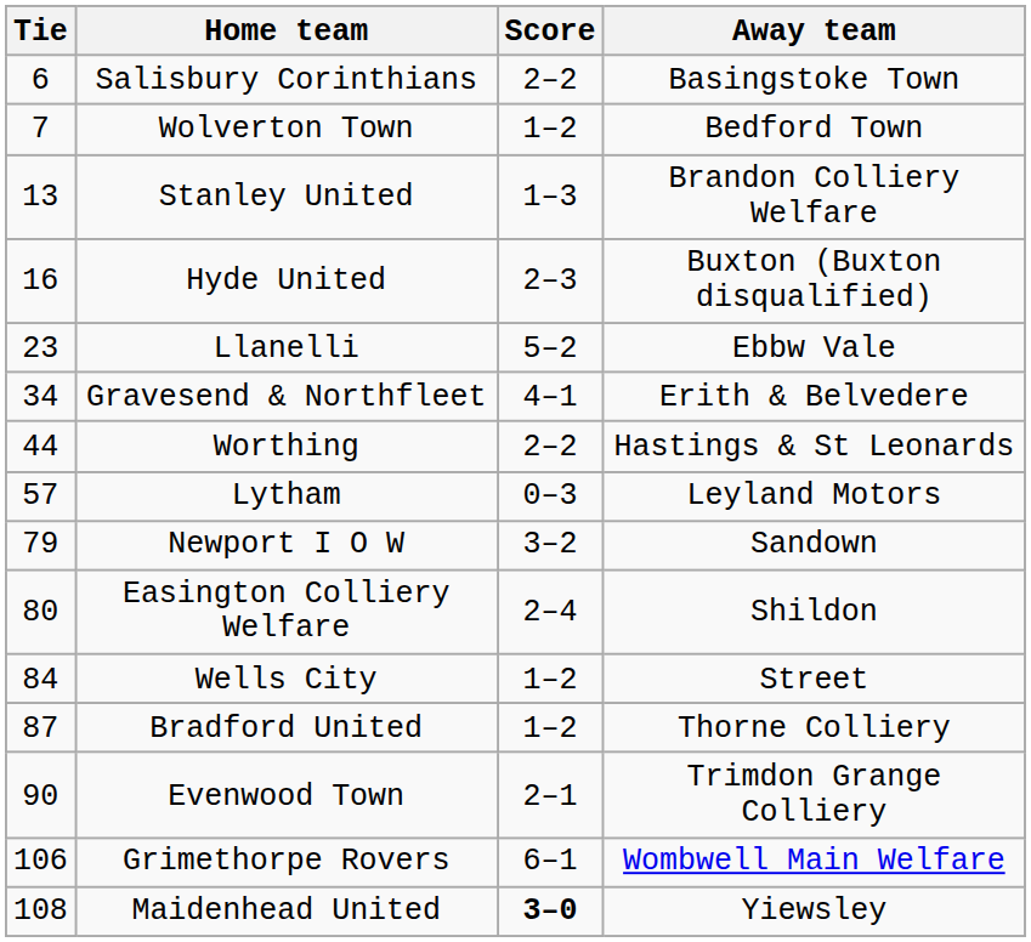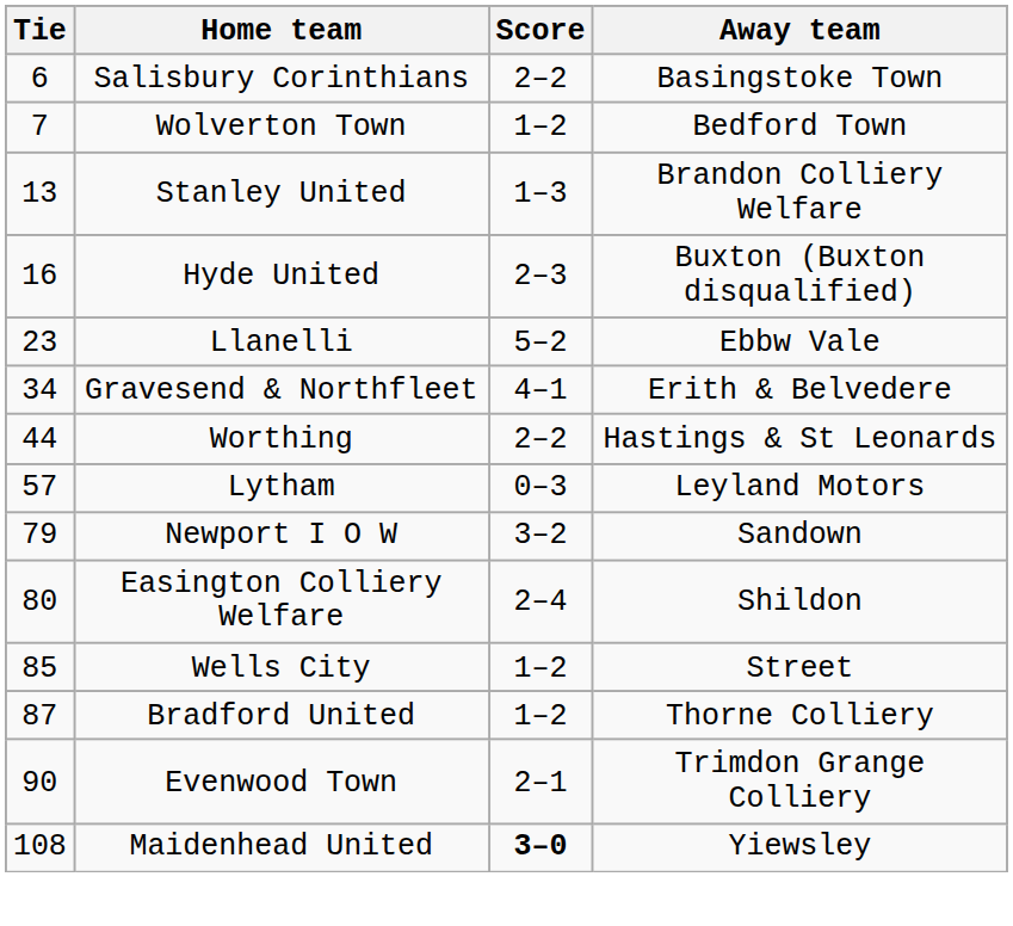Wells City | Tie: 84 -> 85
- row: 106 | Grimethorpe Rovers | 6–1 | Wombwell Main Welfare
